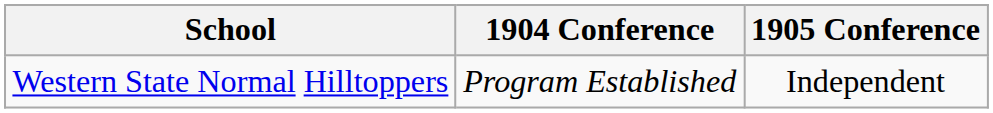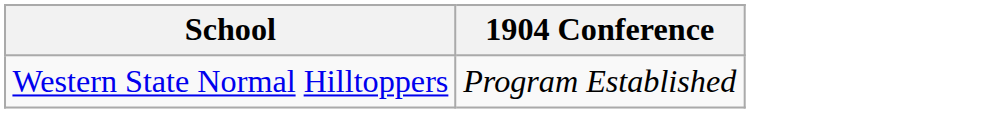- column: 1905 Conference | Independent
